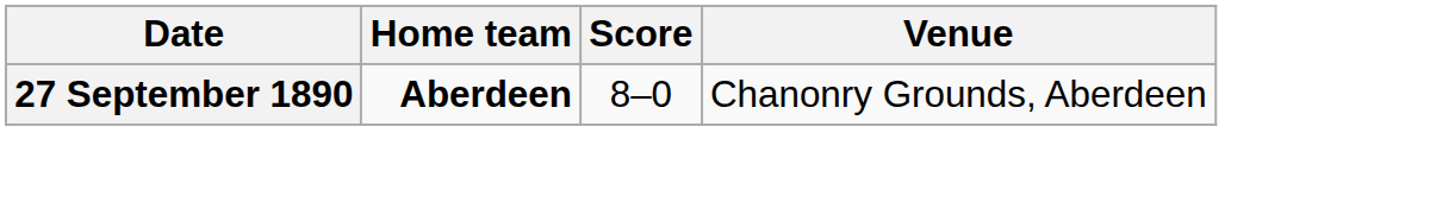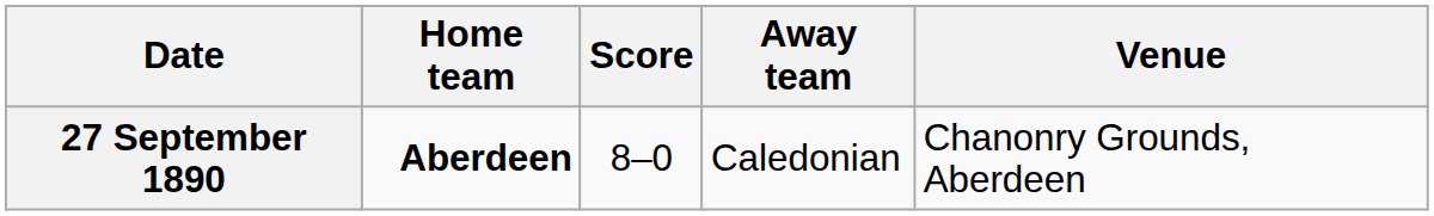+ column: Away team | Caledonian
